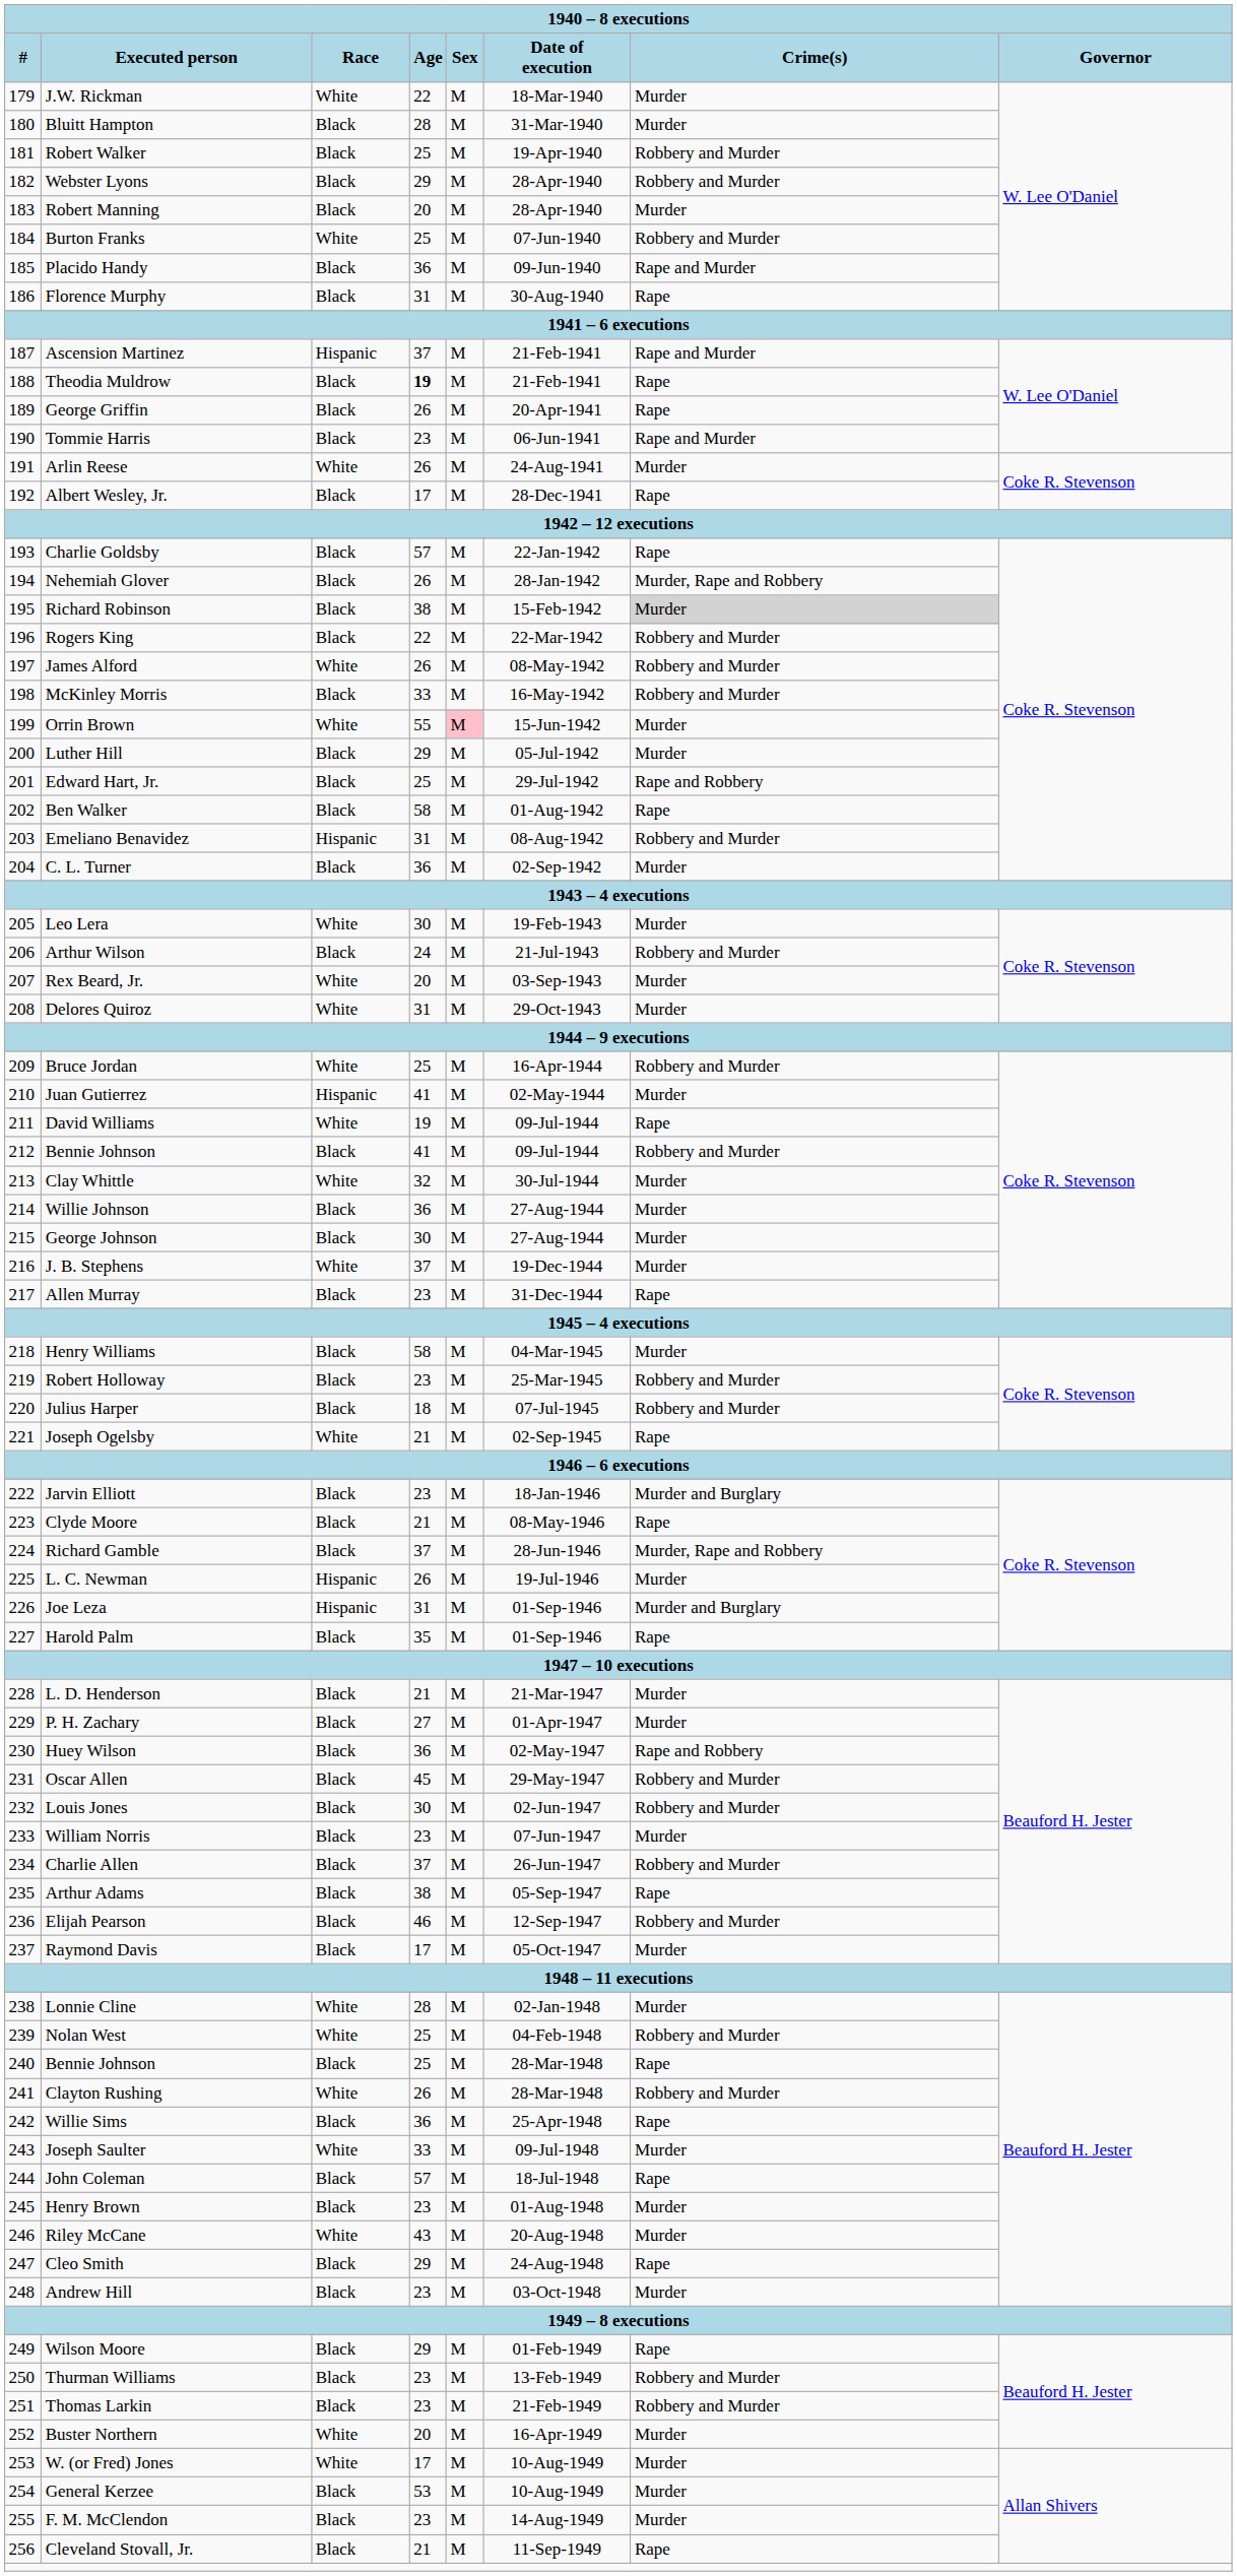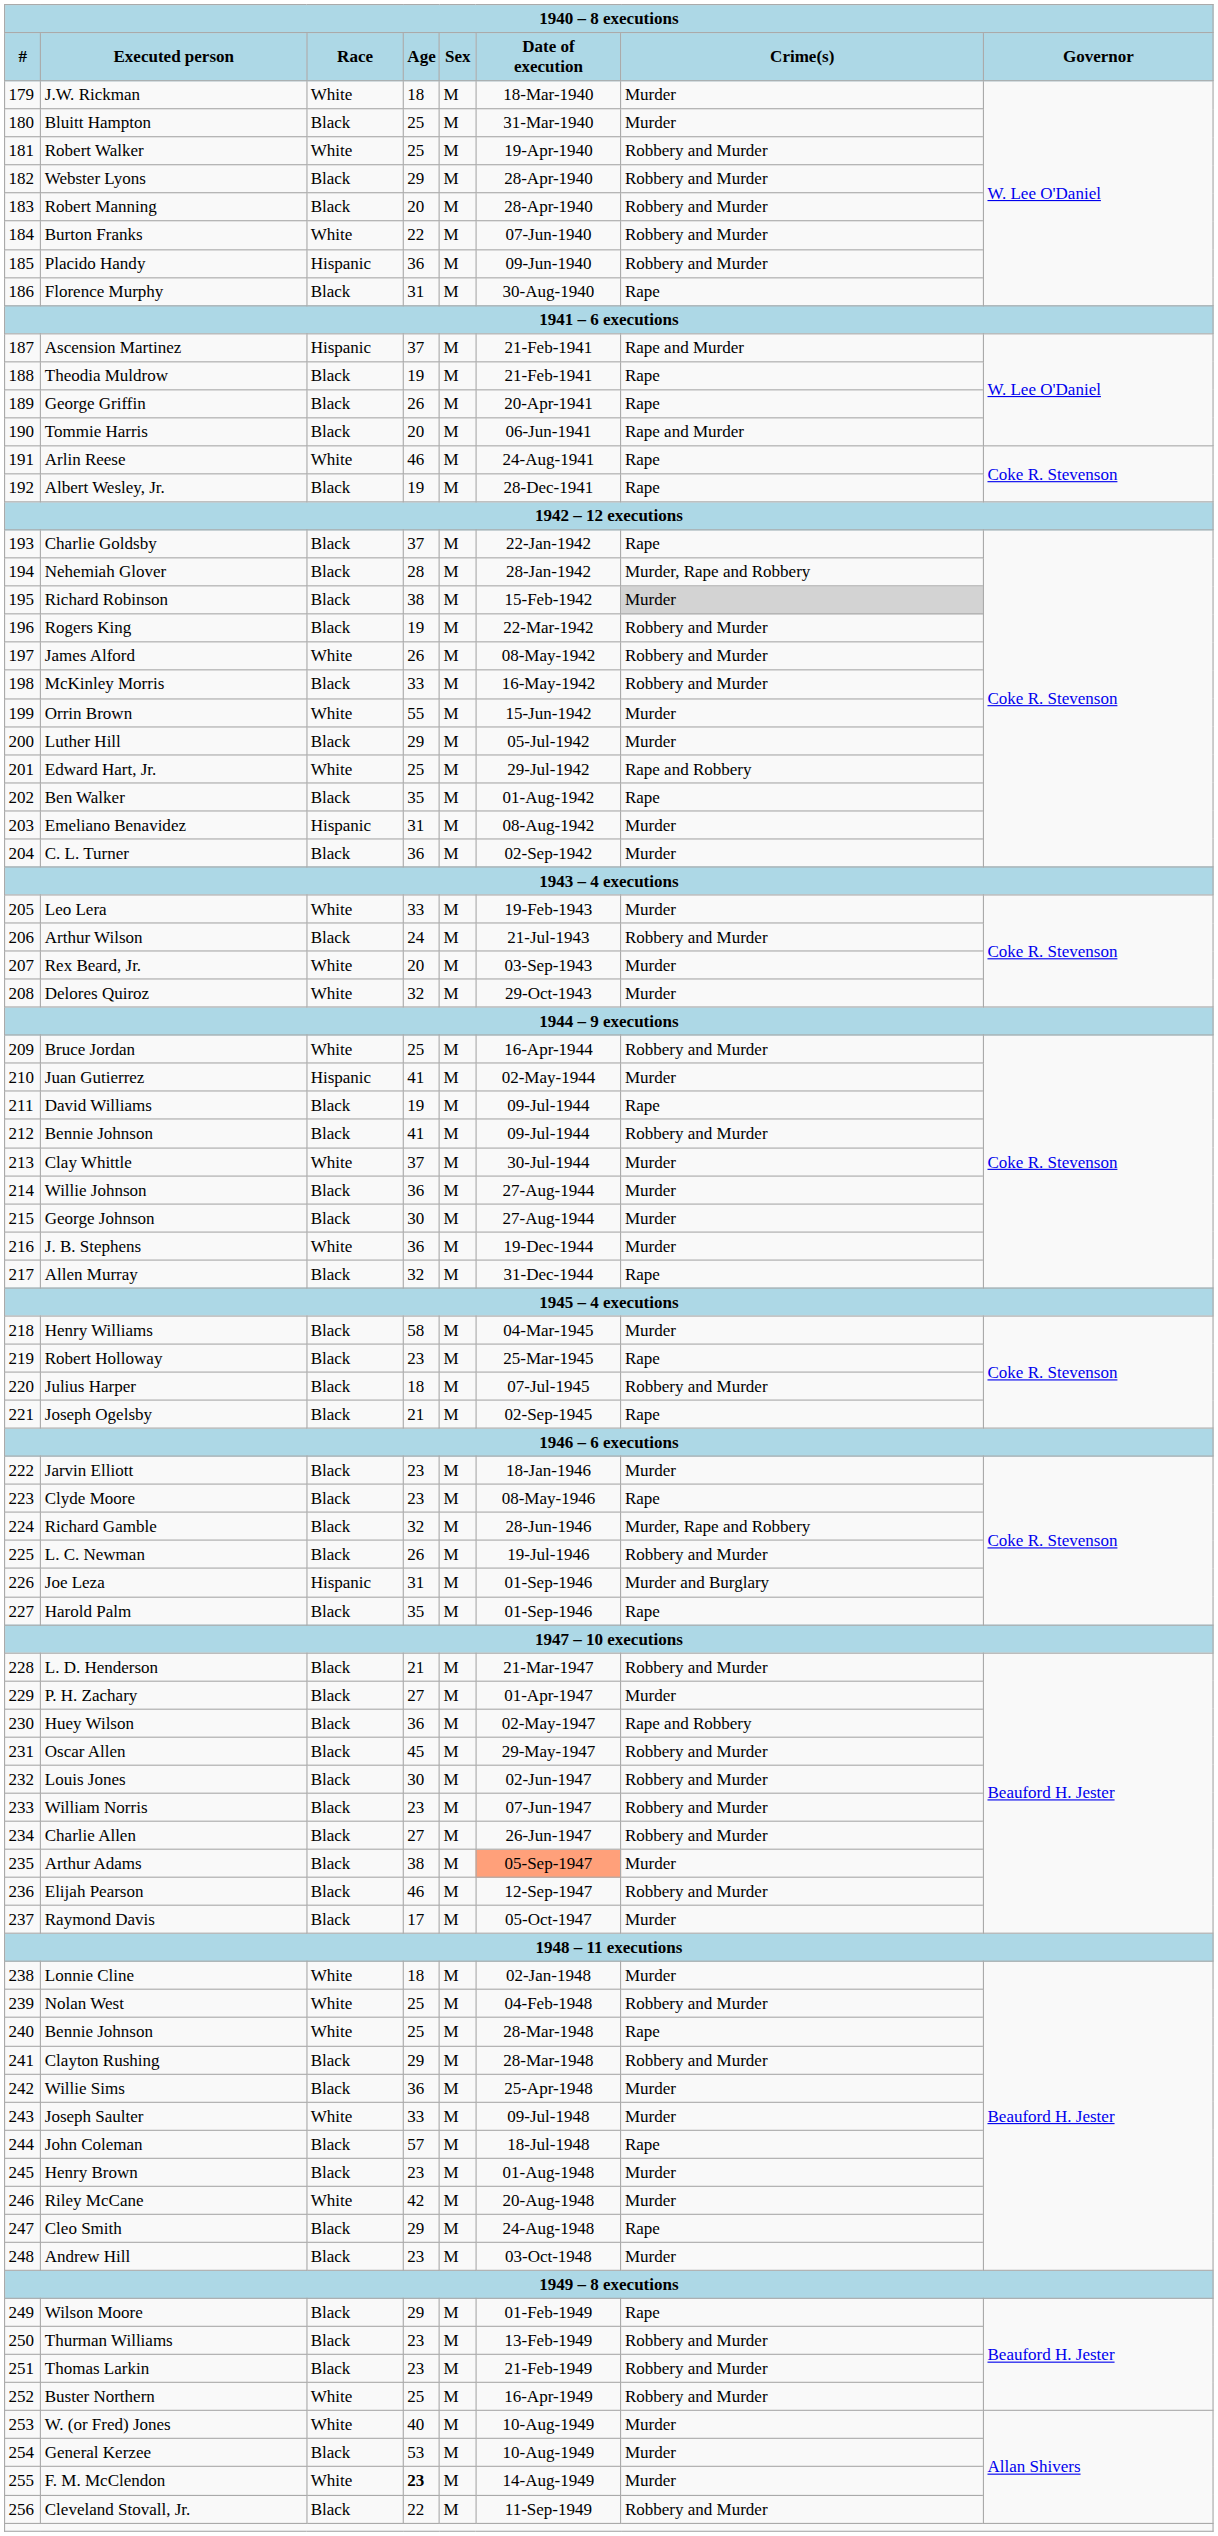J.W. Rickman | Age: 22 -> 18
Bluitt Hampton | Age: 28 -> 25
Robert Walker | Race: Black -> White
Robert Manning | Crime(s): Murder -> Robbery and Murder
Burton Franks | Age: 25 -> 22
Placido Handy | Race: Black -> Hispanic
Placido Handy | Crime(s): Rape and Murder -> Robbery and Murder
Theodia Muldrow | Age: bold -> normal
Tommie Harris | Age: 23 -> 20
Arlin Reese | Age: 26 -> 46
Arlin Reese | Crime(s): Murder -> Rape
Albert Wesley, Jr. | Age: 17 -> 19
Charlie Goldsby | Age: 57 -> 37
Nehemiah Glover | Age: 26 -> 28
Rogers King | Age: 22 -> 19
Orrin Brown | Sex: pink background -> no background
Edward Hart, Jr. | Race: Black -> White
Ben Walker | Age: 58 -> 35
Emeliano Benavidez | Crime(s): Robbery and Murder -> Murder
Leo Lera | Age: 30 -> 33
Delores Quiroz | Age: 31 -> 32
David Williams | Race: White -> Black
Clay Whittle | Age: 32 -> 37
J. B. Stephens | Age: 37 -> 36
Allen Murray | Age: 23 -> 32
Robert Holloway | Crime(s): Robbery and Murder -> Rape
Joseph Ogelsby | Race: White -> Black
Jarvin Elliott | Crime(s): Murder and Burglary -> Murder
Clyde Moore | Age: 21 -> 23
Richard Gamble | Age: 37 -> 32
L. C. Newman | Race: Hispanic -> Black
L. C. Newman | Crime(s): Murder -> Robbery and Murder
L. D. Henderson | Crime(s): Murder -> Robbery and Murder
William Norris | Crime(s): Murder -> Robbery and Murder
Charlie Allen | Age: 37 -> 27
Arthur Adams | Date of execution: no background -> lightsalmon background
Arthur Adams | Crime(s): Rape -> Murder
Lonnie Cline | Age: 28 -> 18
240 / Bennie Johnson | Race: Black -> White
Clayton Rushing | Race: White -> Black
Clayton Rushing | Age: 26 -> 29
Willie Sims | Crime(s): Rape -> Murder
Riley McCane | Age: 43 -> 42
Buster Northern | Age: 20 -> 25
Buster Northern | Crime(s): Murder -> Robbery and Murder
W. (or Fred) Jones | Age: 17 -> 40
F. M. McClendon | Race: Black -> White
F. M. McClendon | Age: normal -> bold
Cleveland Stovall, Jr. | Age: 21 -> 22
Cleveland Stovall, Jr. | Crime(s): Rape -> Robbery and Murder
